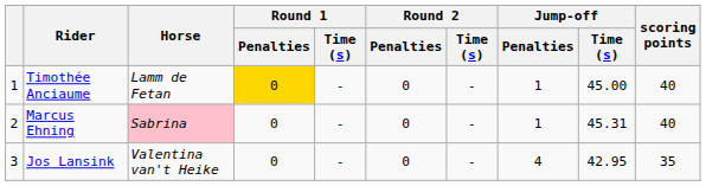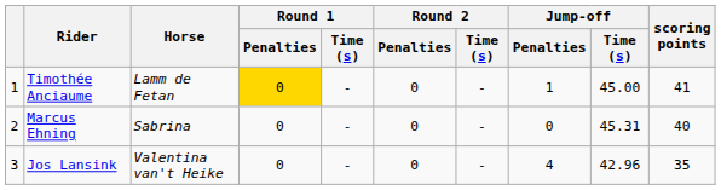Timothée Anciaume | scoring points: 40 -> 41
Marcus Ehning | Horse: pink background -> no background
Marcus Ehning | Jump-off / Penalties: 1 -> 0
Jos Lansink | Jump-off / Time (s): 42.95 -> 42.96
